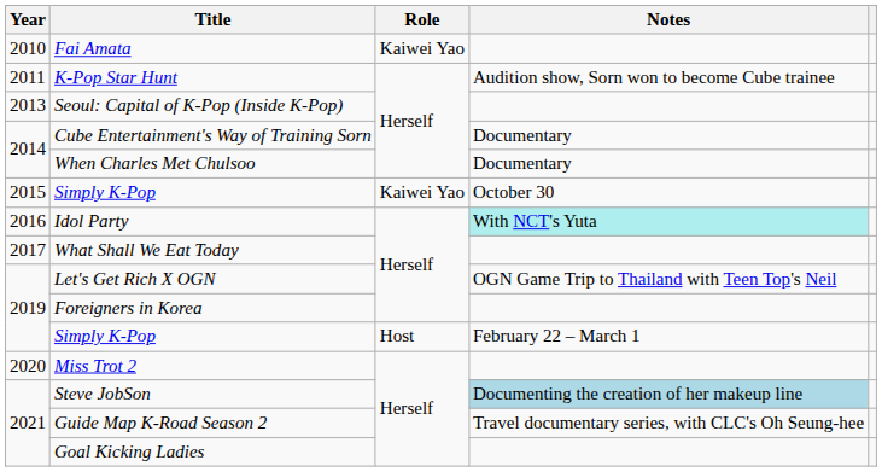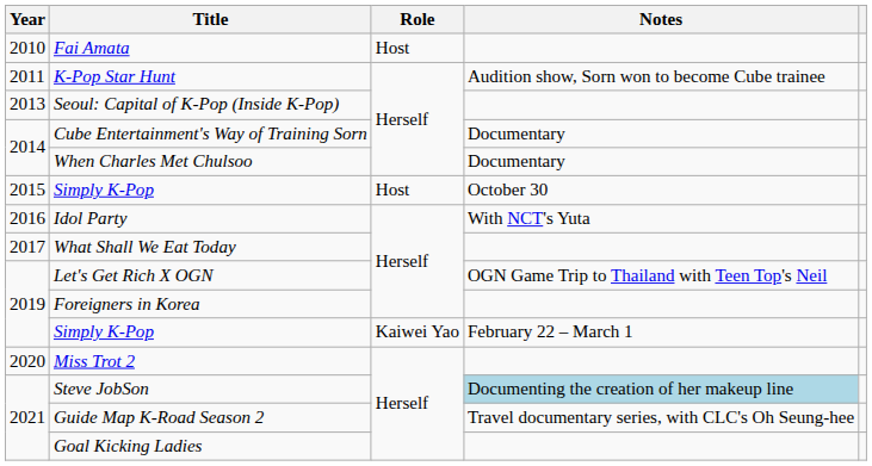Fai Amata | Role: Kaiwei Yao -> Host
2015 / Simply K-Pop | Role: Kaiwei Yao -> Host
Idol Party | Notes: paleturquoise background -> no background
2019 / Simply K-Pop | Role: Host -> Kaiwei Yao
